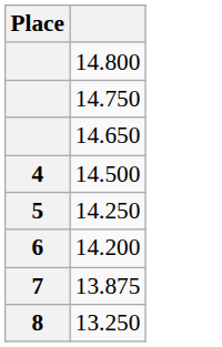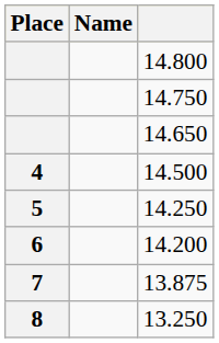+ column: Name
